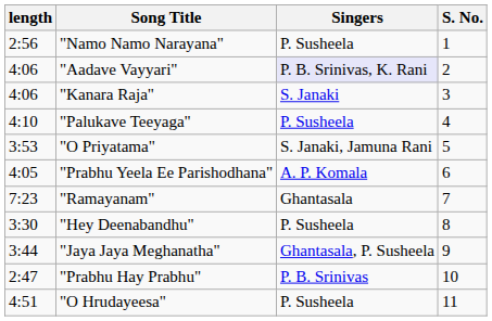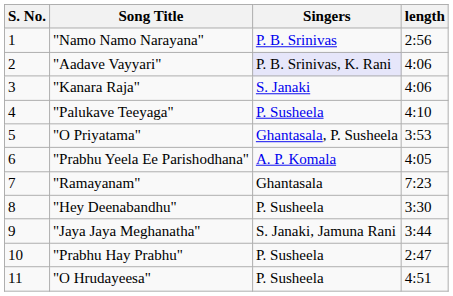columns swapped: S. No. <-> length
"Namo Namo Narayana" | Singers: P. Susheela -> P. B. Srinivas
"O Priyatama" | Singers: S. Janaki, Jamuna Rani -> Ghantasala, P. Susheela
"Jaya Jaya Meghanatha" | Singers: Ghantasala, P. Susheela -> S. Janaki, Jamuna Rani
"Prabhu Hay Prabhu" | Singers: P. B. Srinivas -> P. Susheela
